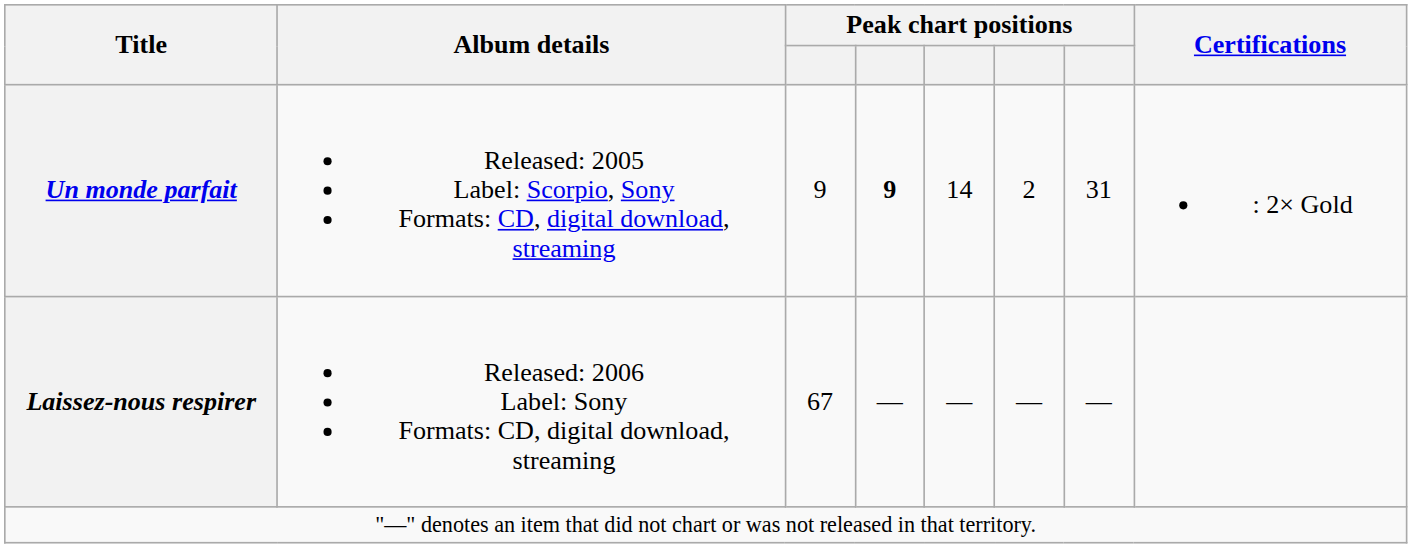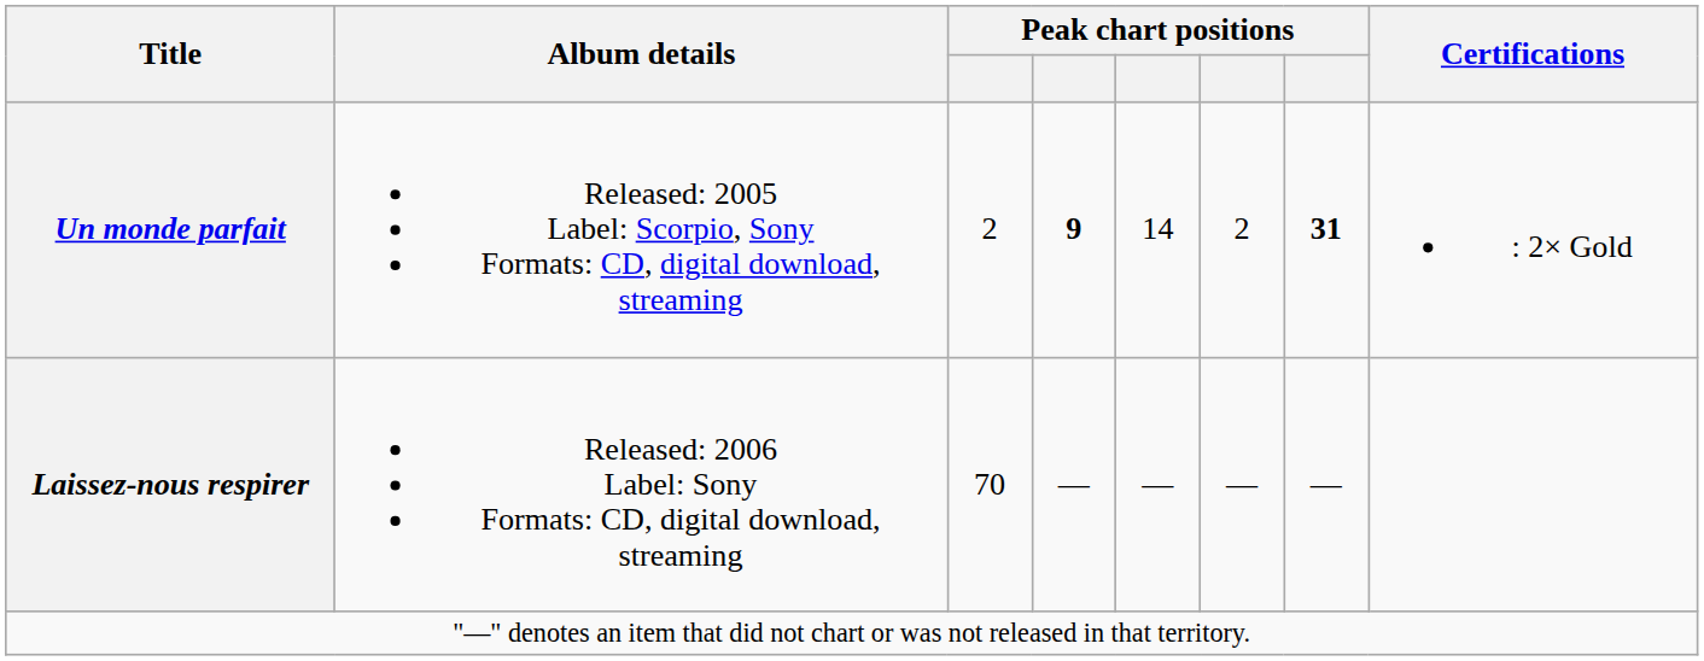Un monde parfait | column 3: 9 -> 2
Un monde parfait | column 7: normal -> bold
Laissez-nous respirer | column 3: 67 -> 70
